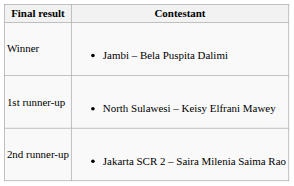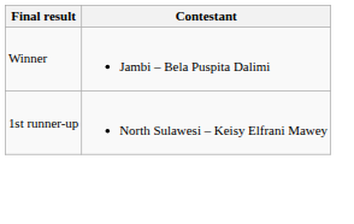- row: 2nd runner-up | Jakarta SCR 2 – Saira Milenia Saima Rao
